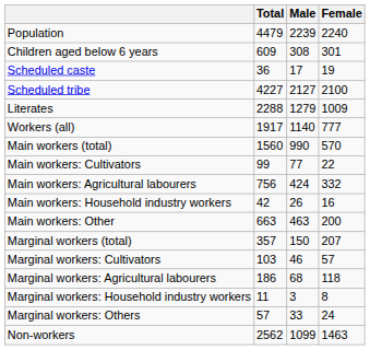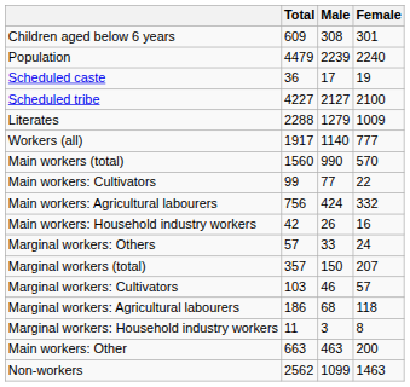rows swapped: Population <-> Children aged below 6 years
rows swapped: Main workers: Other <-> Marginal workers: Others
